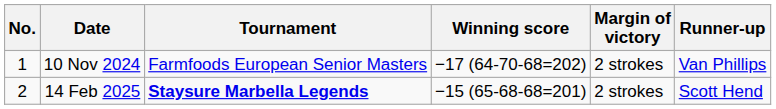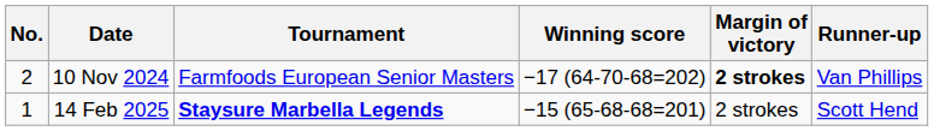10 Nov 2024 | No.: 1 -> 2
10 Nov 2024 | Margin of victory: normal -> bold
14 Feb 2025 | No.: 2 -> 1
